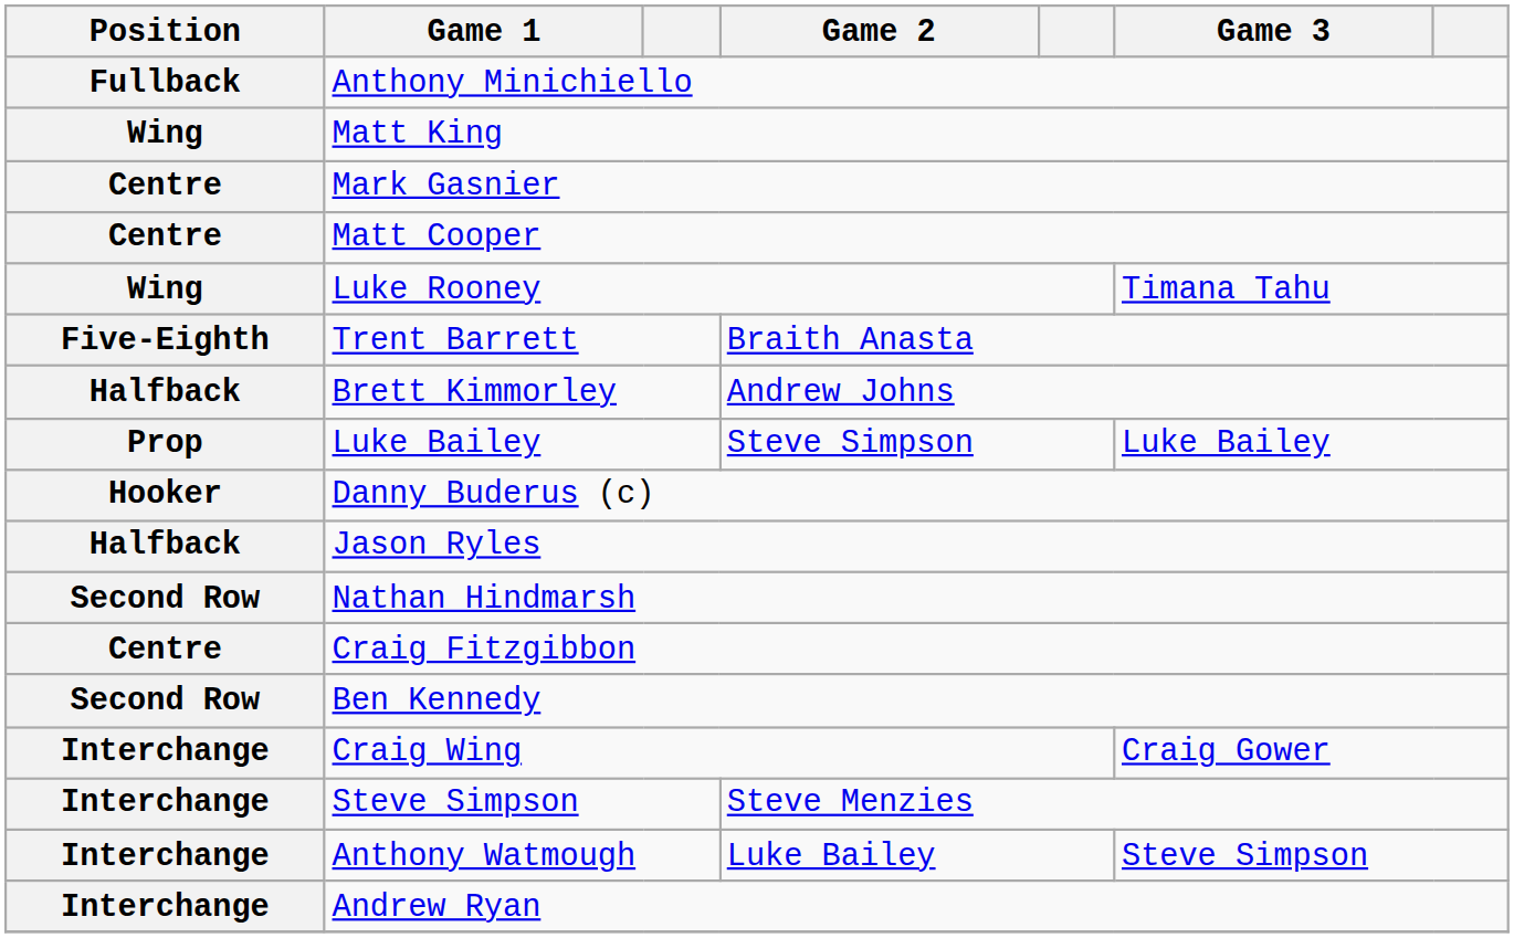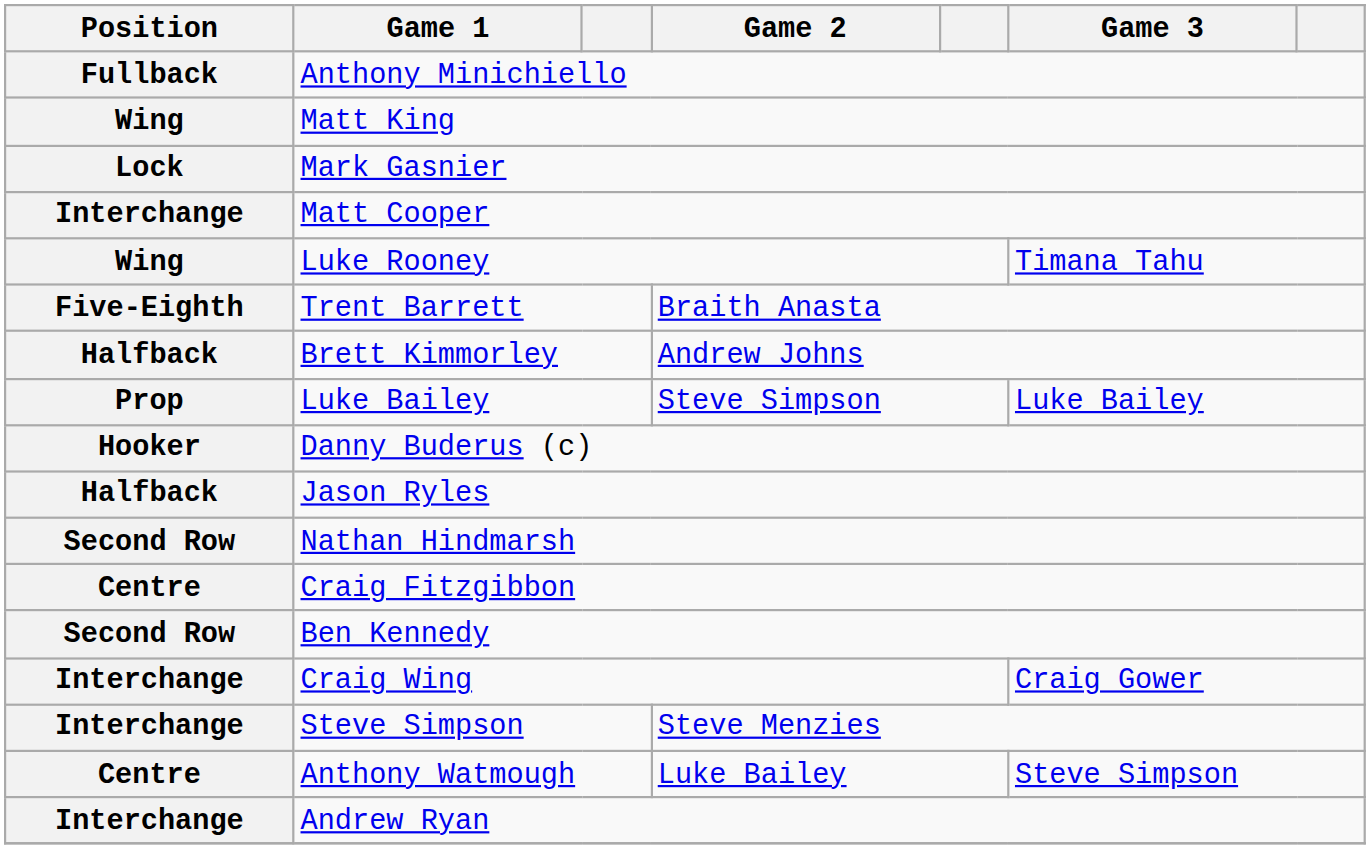Mark Gasnier | Position: Centre -> Lock
Matt Cooper | Position: Centre -> Interchange
Anthony Watmough | Position: Interchange -> Centre
